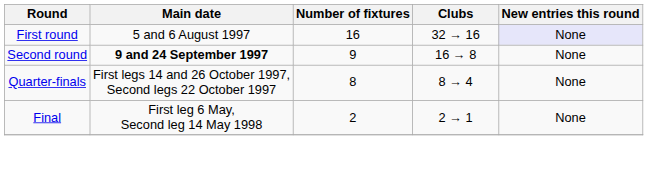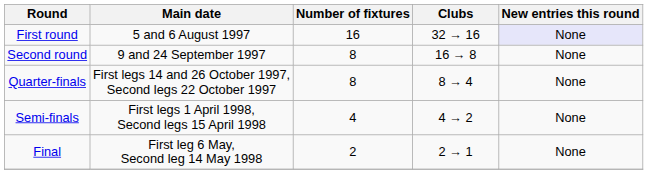Second round | Main date: bold -> normal
Second round | Number of fixtures: 9 -> 8
+ row: Semi-finals | First legs 1 April 1998, Second legs 15 April 1998 | 4 | 4 → 2 | None
